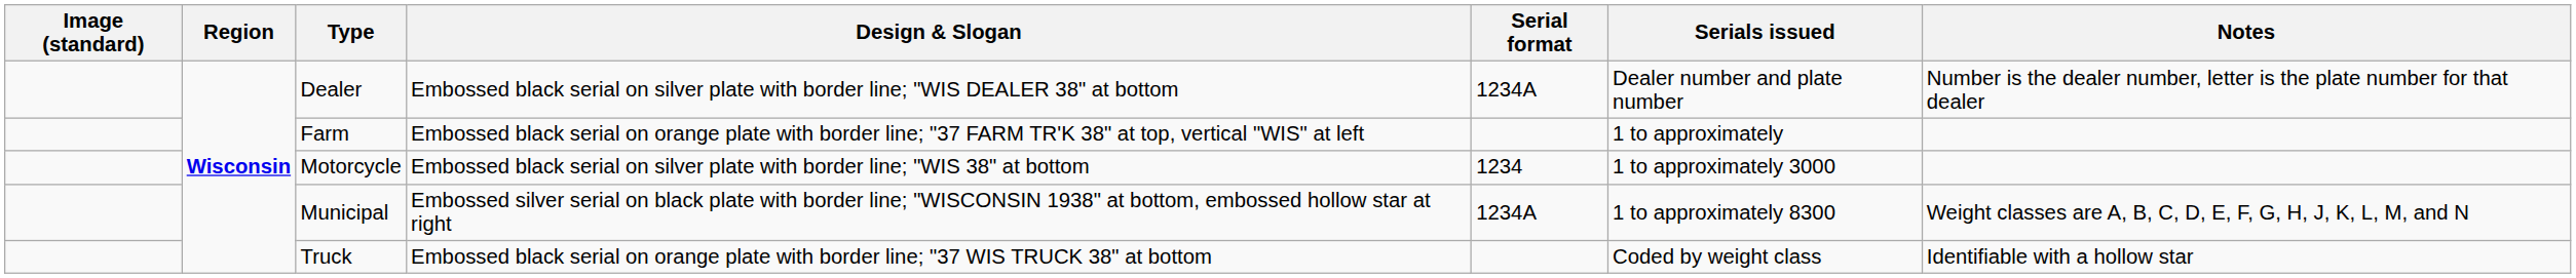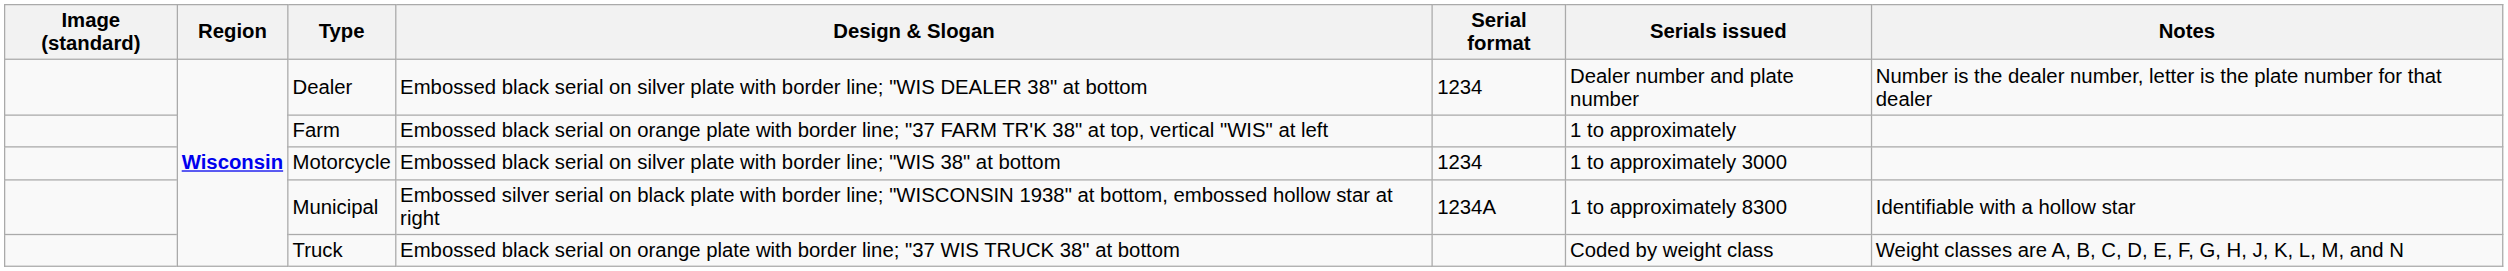Dealer | Serial format: 1234A -> 1234
Municipal | Notes: Weight classes are A, B, C, D, E, F, G, H, J, K, L, M, and N -> Identifiable with a hollow star
Truck | Notes: Identifiable with a hollow star -> Weight classes are A, B, C, D, E, F, G, H, J, K, L, M, and N
